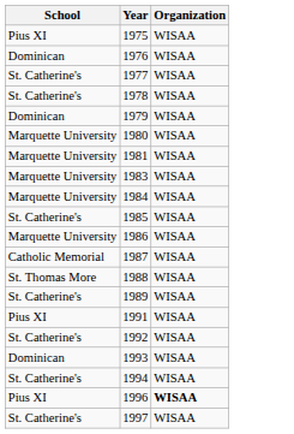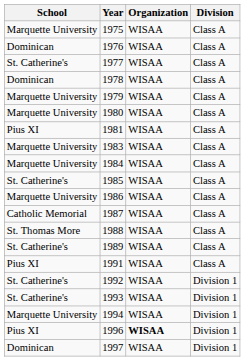+ column: Division | Class A | Class A | Class A | Class A | Class A | Class A | Class A | Class A | Class A | Class A | Class A | Class A | Class A | Class A | Class A | Division 1 | Division 1 | Division 1 | Division 1 | Division 1
1975 | School: Pius XI -> Marquette University
1978 | School: St. Catherine's -> Dominican
1979 | School: Dominican -> Marquette University
1981 | School: Marquette University -> Pius XI
1993 | School: Dominican -> St. Catherine's
1994 | School: St. Catherine's -> Marquette University
1997 | School: St. Catherine's -> Dominican
